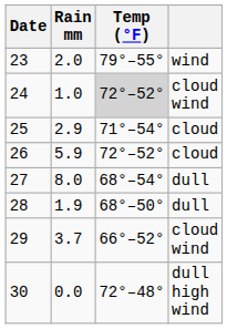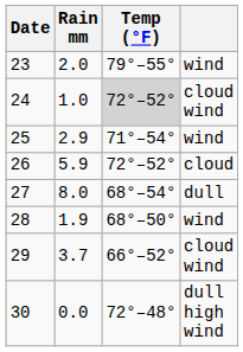25 | column 4: cloud -> wind
28 | column 4: dull -> wind
